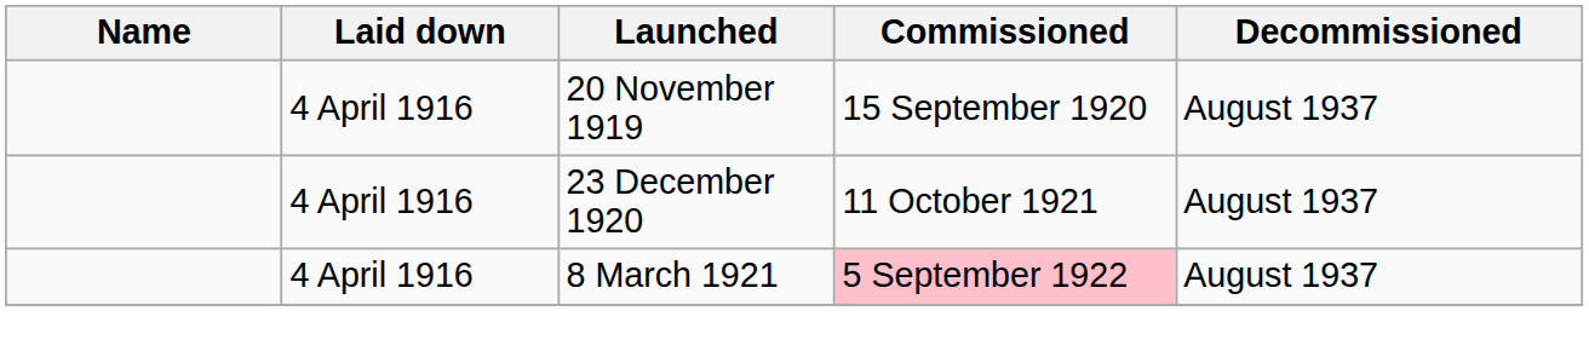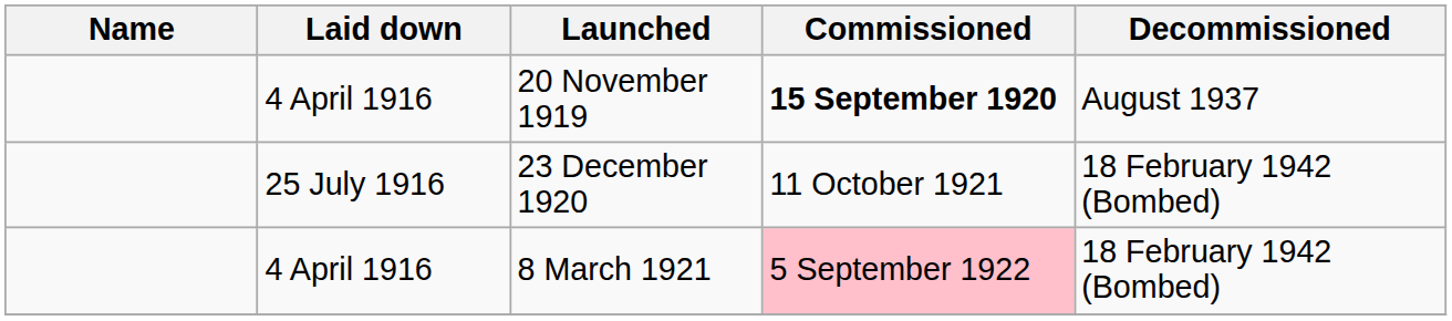20 November 1919 | Commissioned: normal -> bold
23 December 1920 | Laid down: 4 April 1916 -> 25 July 1916
23 December 1920 | Decommissioned: August 1937 -> 18 February 1942 (Bombed)
8 March 1921 | Decommissioned: August 1937 -> 18 February 1942 (Bombed)
